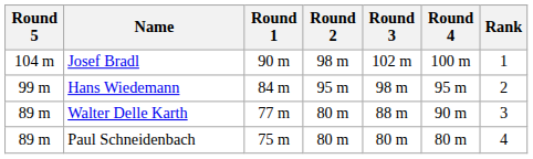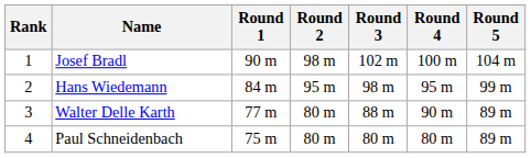columns swapped: Rank <-> Round 5
